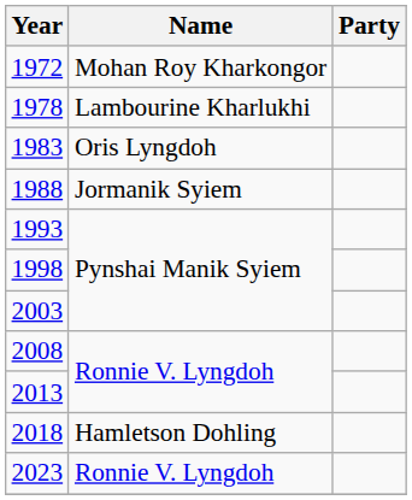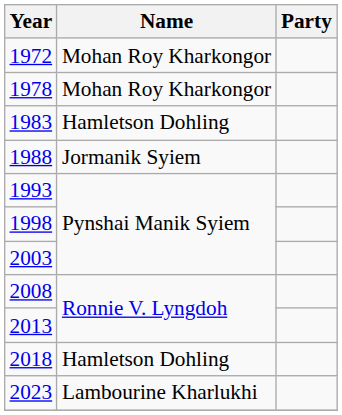1978 | Name: Lambourine Kharlukhi -> Mohan Roy Kharkongor
1983 | Name: Oris Lyngdoh -> Hamletson Dohling
2023 | Name: Ronnie V. Lyngdoh -> Lambourine Kharlukhi
